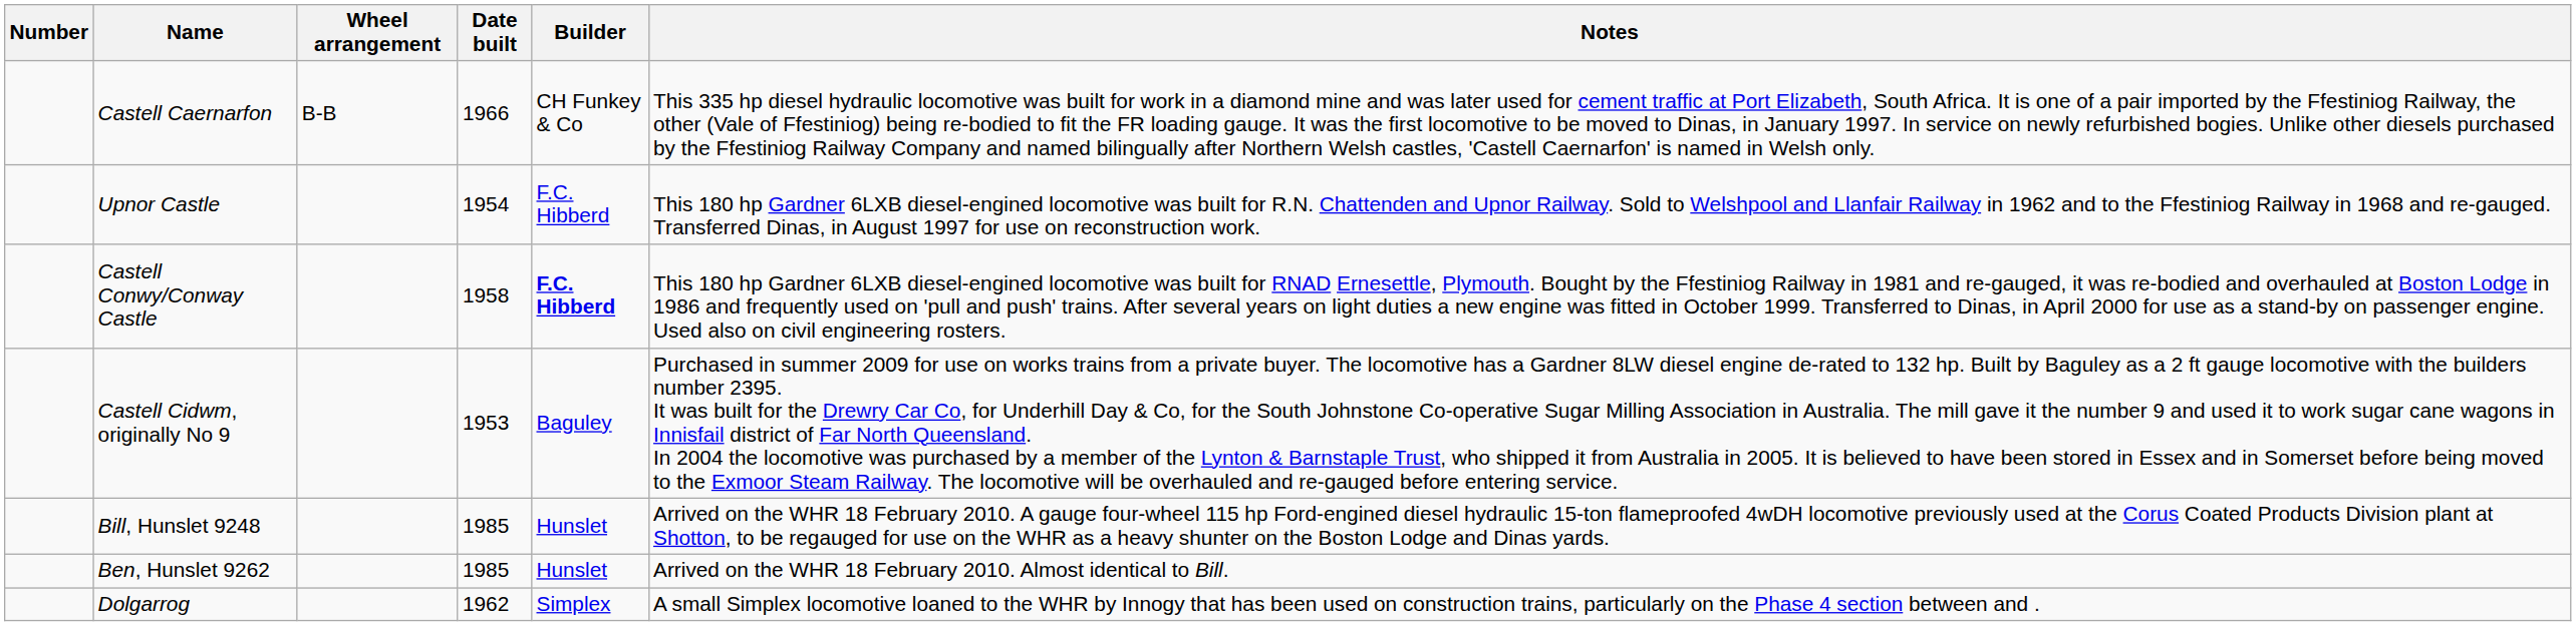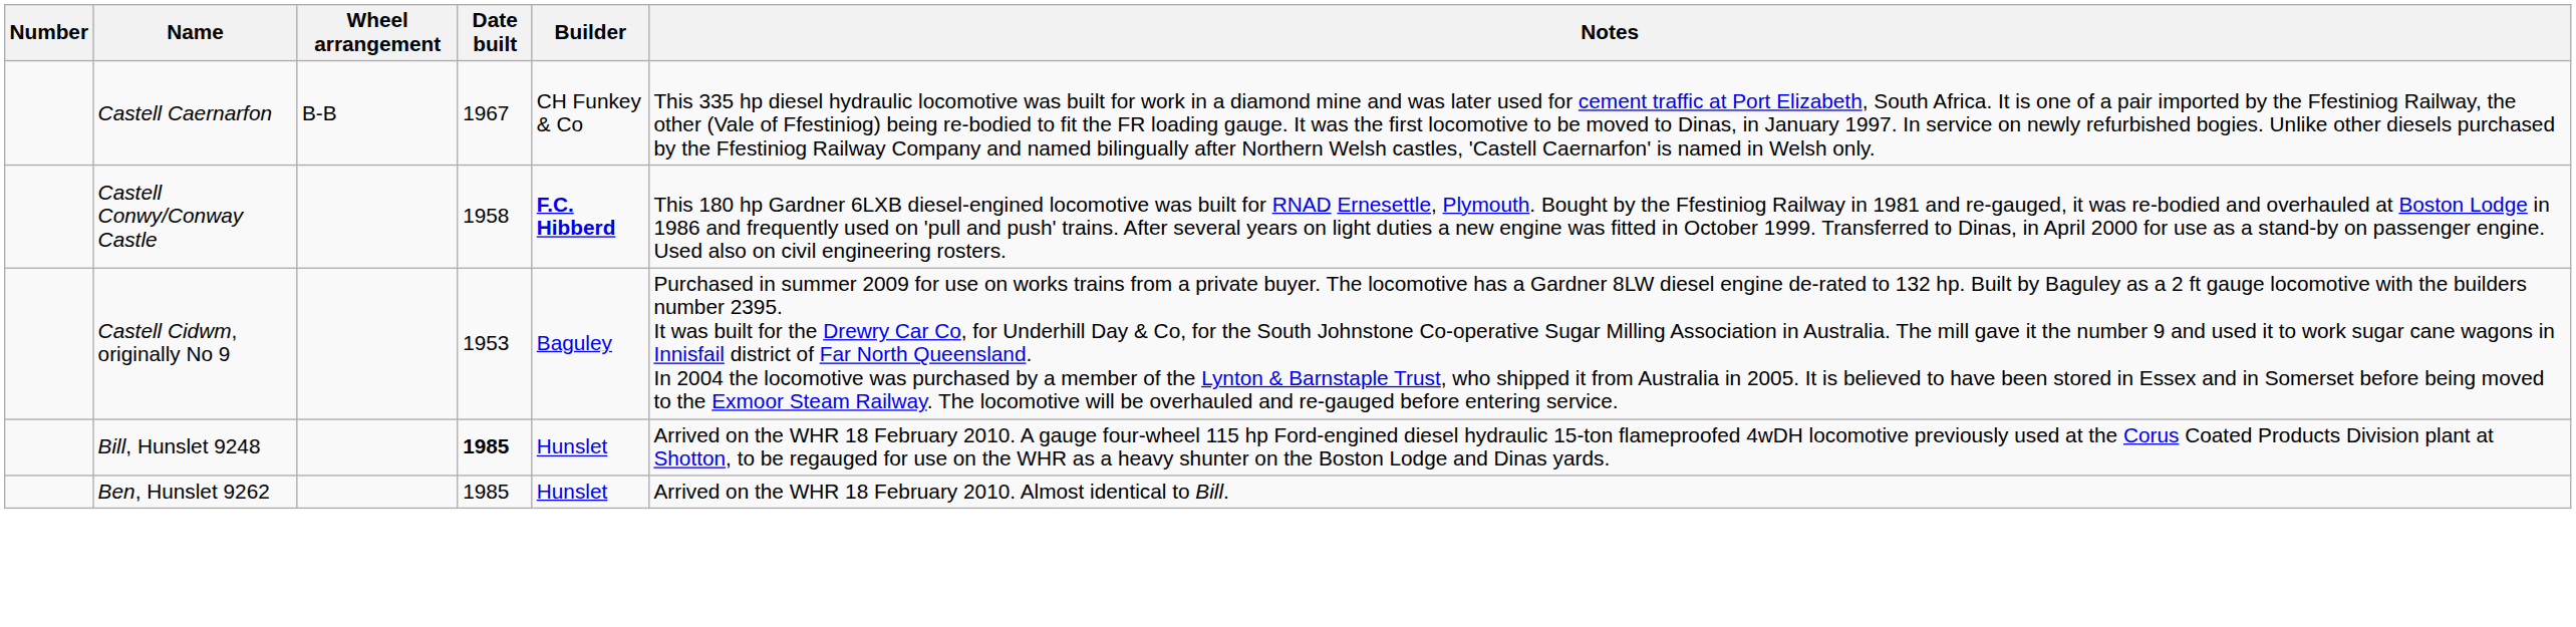Castell Caernarfon | Date built: 1966 -> 1967
- row: Upnor Castle | 1954 | F.C. Hibberd | This 180 hp Gardner 6LXB diesel-engined locomotive was built for R.N. Chattenden and Upnor Railway. Sold to Welshpool and Llanfair Railway in 1962 and to the Ffestiniog Railway in 1968 and re-gauged. Transferred Dinas, in August 1997 for use on reconstruction work.
Bill, Hunslet 9248 | Date built: normal -> bold
- row: Dolgarrog | 1962 | Simplex | A small Simplex locomotive loaned to the WHR by Innogy that has been used on construction trains, particularly on the Phase 4 section between and .
